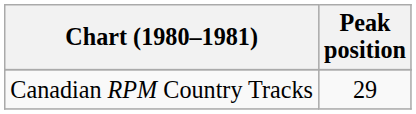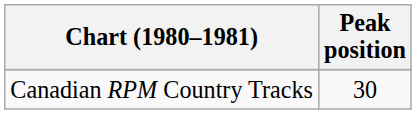Canadian RPM Country Tracks | Peak position: 29 -> 30
